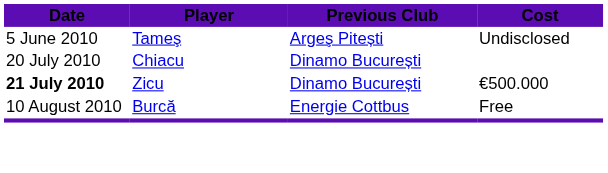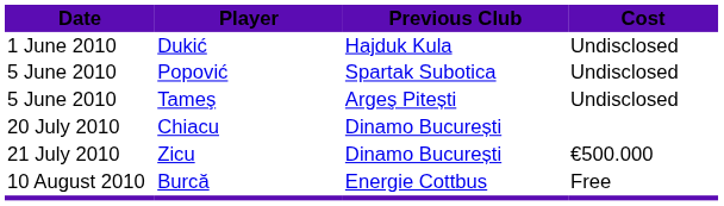+ row: 1 June 2010 | Dukić | Hajduk Kula | Undisclosed
+ row: 5 June 2010 | Popović | Spartak Subotica | Undisclosed
Zicu | Date: bold -> normal
